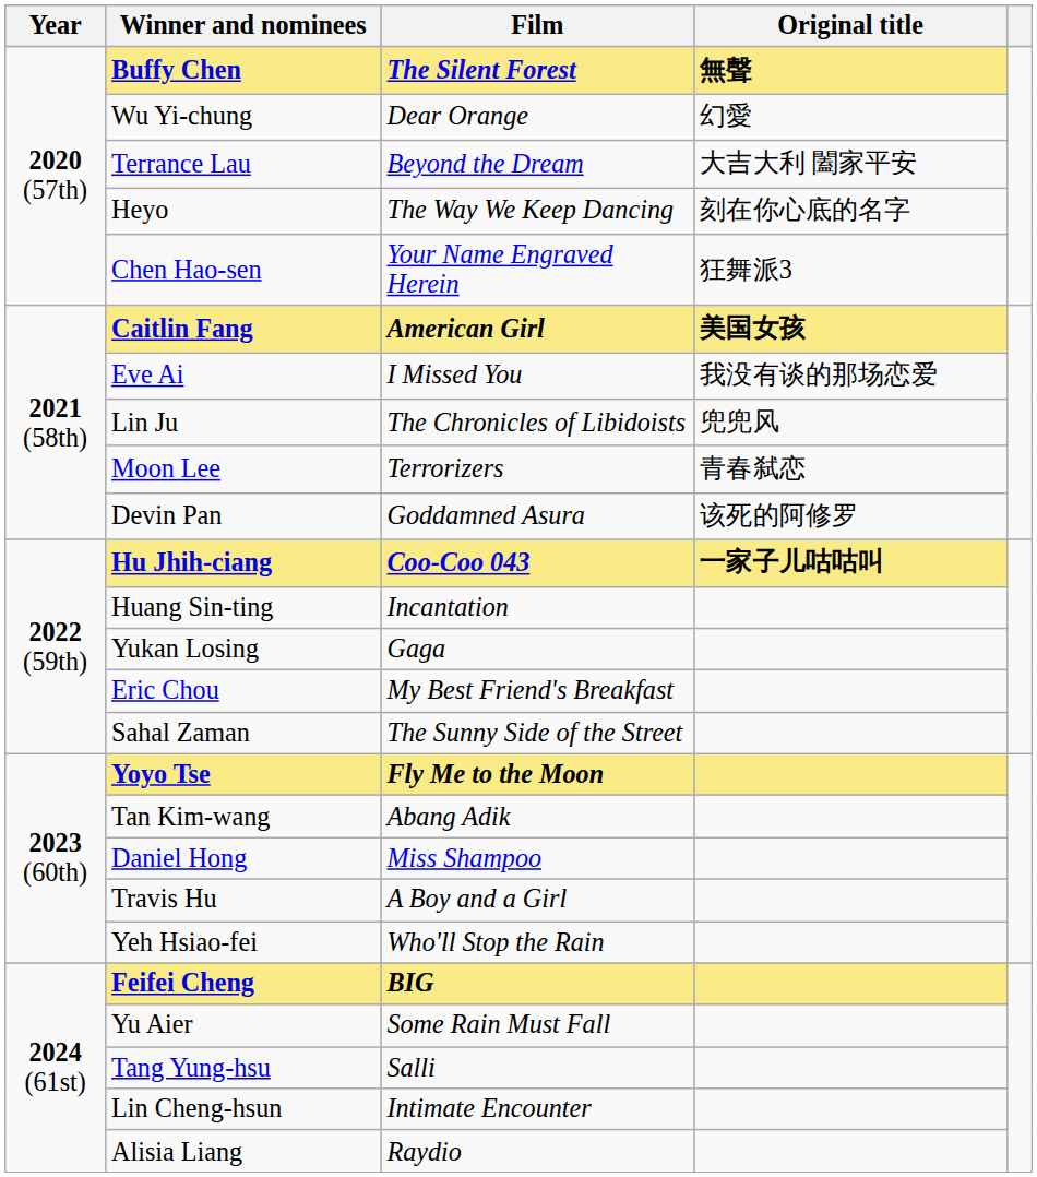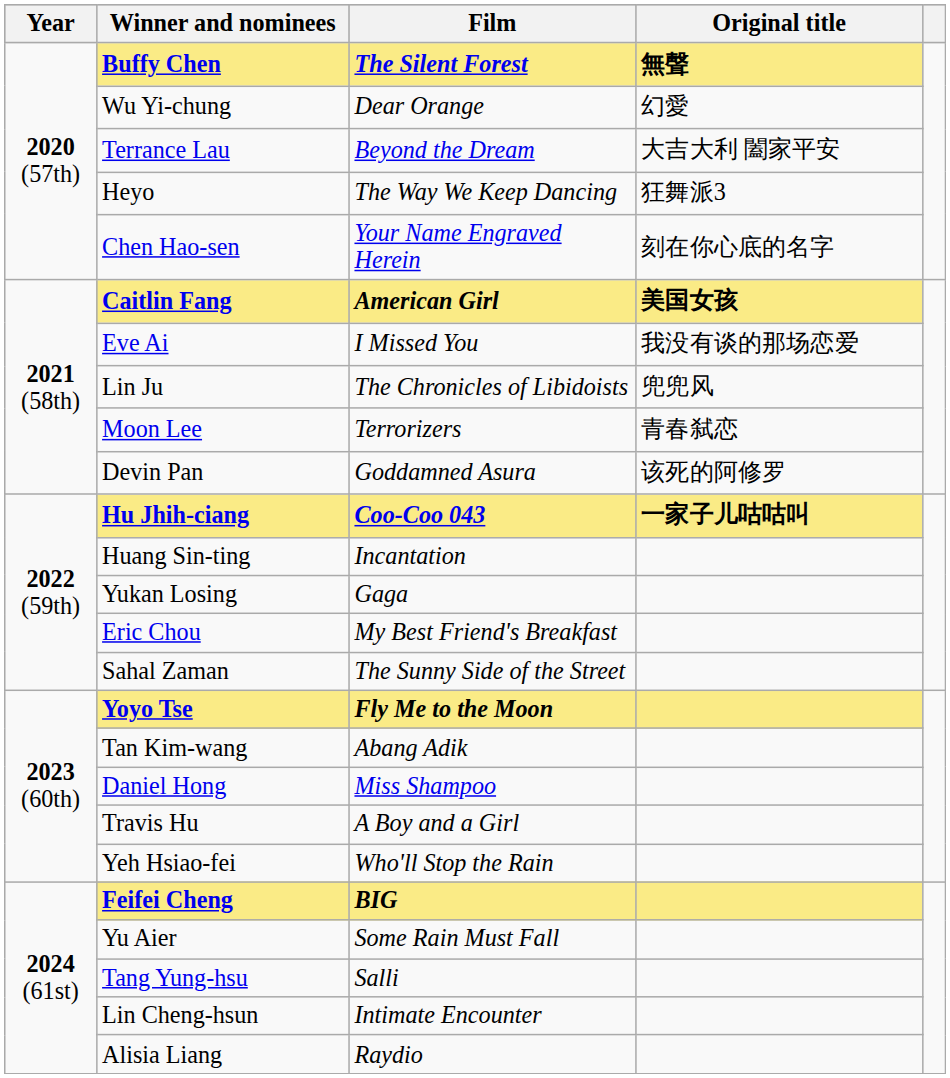Heyo | Original title: 刻在你心底的名字 -> 狂舞派3
Chen Hao-sen | Original title: 狂舞派3 -> 刻在你心底的名字
